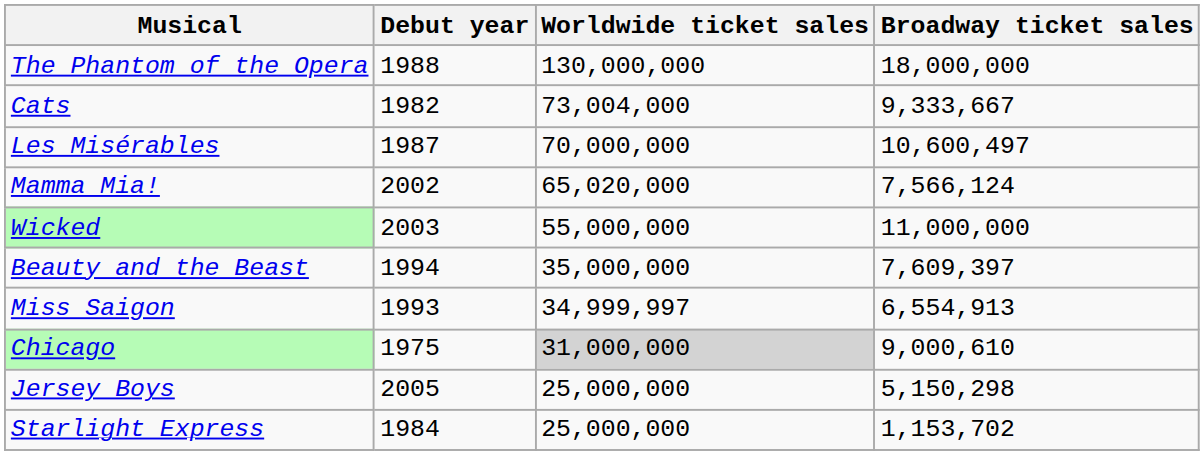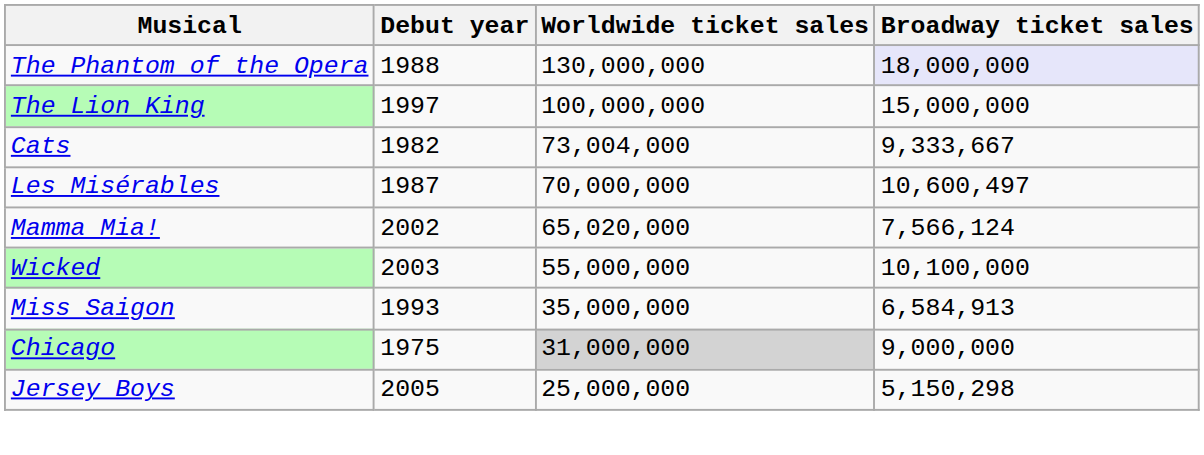The Phantom of the Opera | Broadway ticket sales: no background -> lavender background
+ row: The Lion King | 1997 | 100,000,000 | 15,000,000
Wicked | Broadway ticket sales: 11,000,000 -> 10,100,000
- row: Beauty and the Beast | 1994 | 35,000,000 | 7,609,397
Miss Saigon | Worldwide ticket sales: 34,999,997 -> 35,000,000
Miss Saigon | Broadway ticket sales: 6,554,913 -> 6,584,913
Chicago | Broadway ticket sales: 9,000,610 -> 9,000,000
- row: Starlight Express | 1984 | 25,000,000 | 1,153,702
